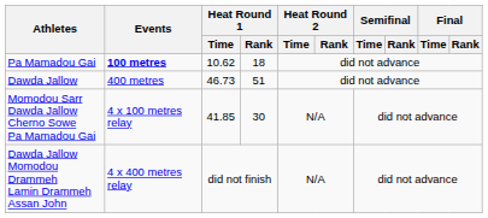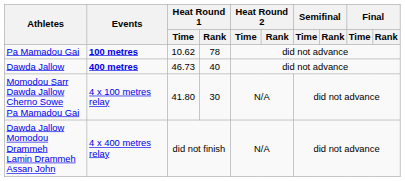Pa Mamadou Gai | Heat Round 1 / Rank: 18 -> 78
Dawda Jallow | Events: normal -> bold
Dawda Jallow | Heat Round 1 / Rank: 51 -> 40
Momodou Sarr Dawda Jallow Cherno Sowe Pa Mamadou Gai | Heat Round 1 / Time: 41.85 -> 41.80
